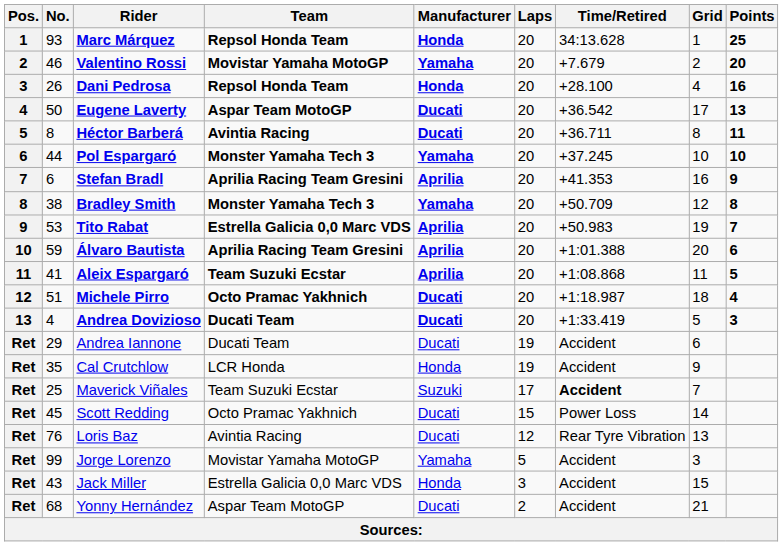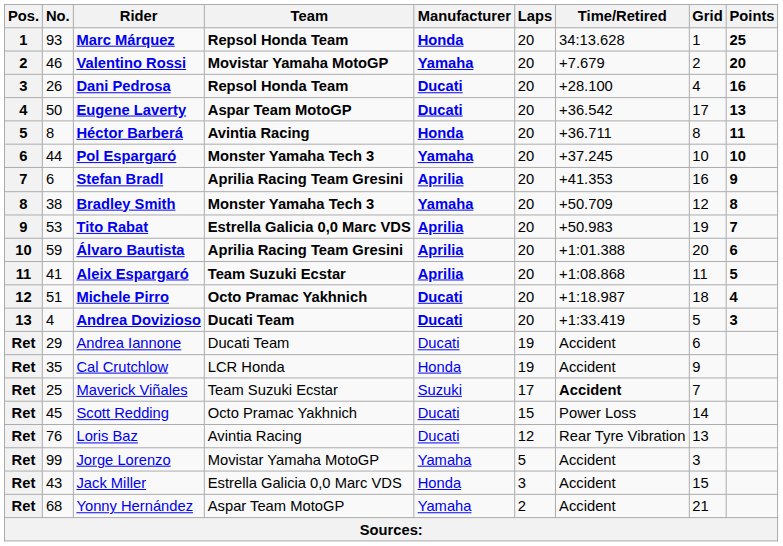Dani Pedrosa | Manufacturer: Honda -> Ducati
Héctor Barberá | Manufacturer: Ducati -> Honda
Yonny Hernández | Manufacturer: Ducati -> Yamaha
